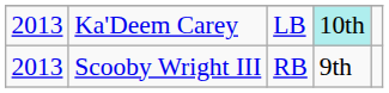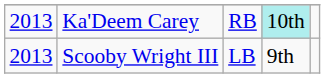Ka'Deem Carey | column 3: LB -> RB
Scooby Wright III | column 3: RB -> LB
